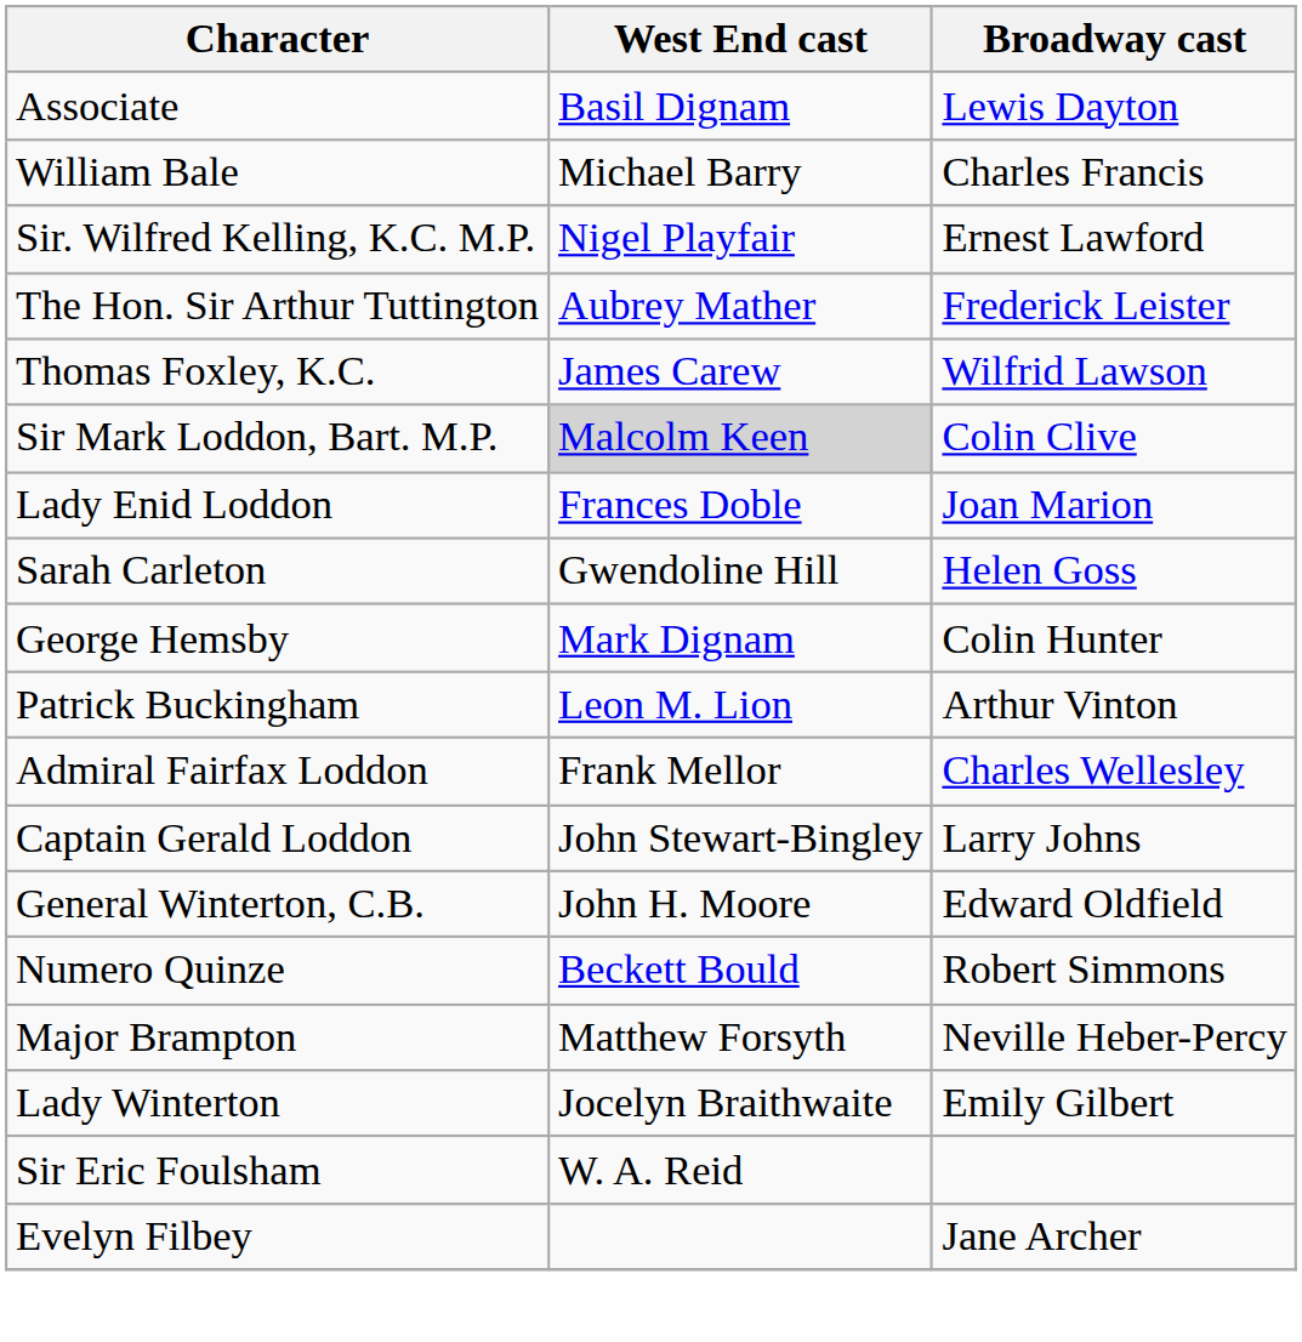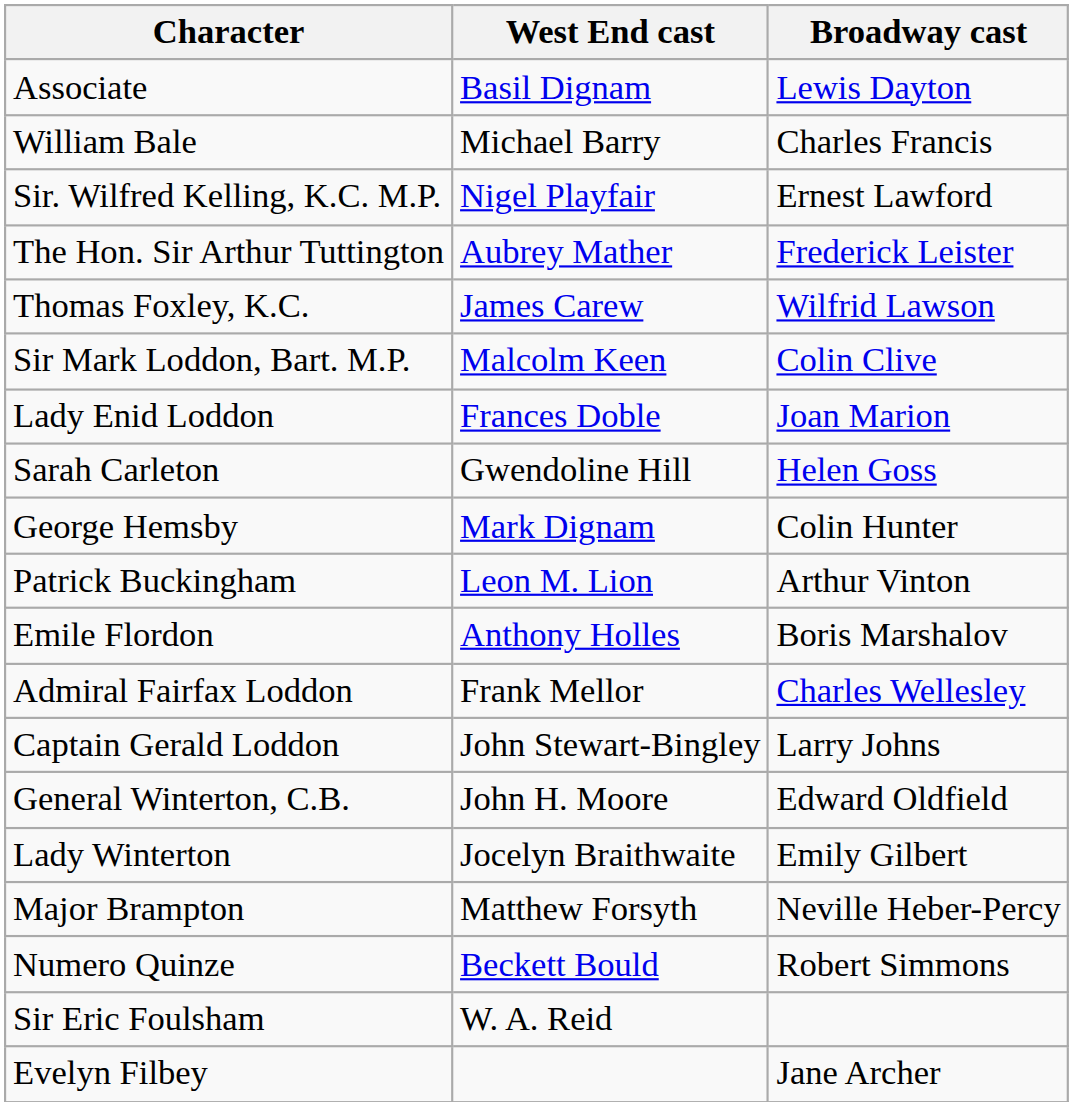Sir Mark Loddon, Bart. M.P. | West End cast: lightgrey background -> no background
+ row: Emile Flordon | Anthony Holles | Boris Marshalov
rows swapped: Lady Winterton <-> Numero Quinze
